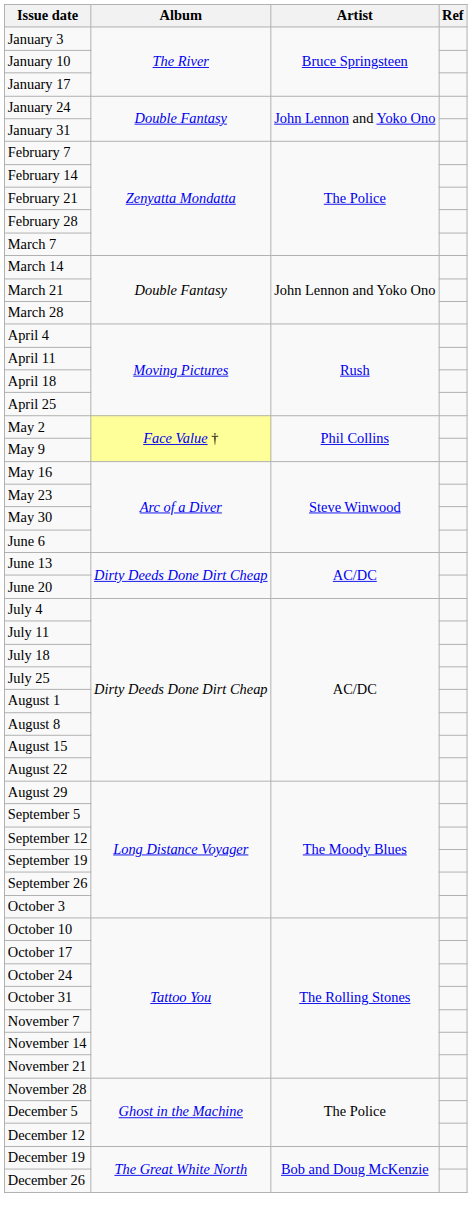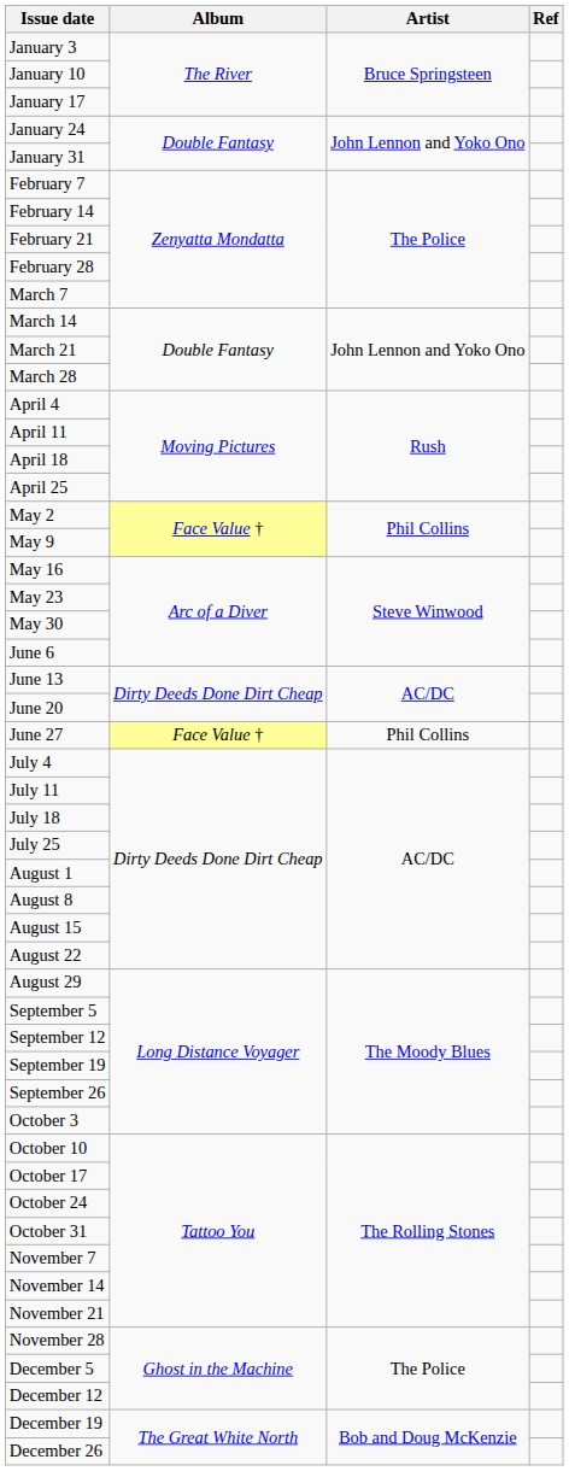+ row: June 27 | Face Value † | Phil Collins
